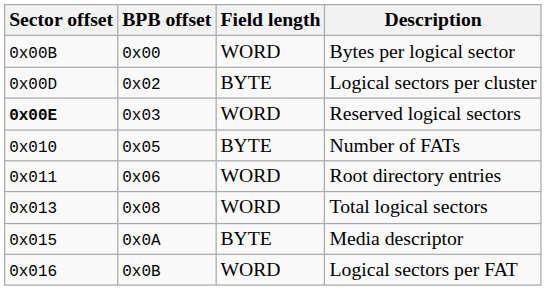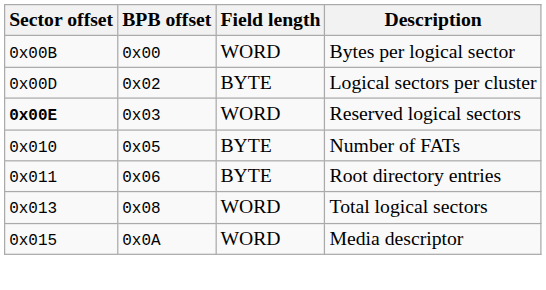Root directory entries | Field length: WORD -> BYTE
Media descriptor | Field length: BYTE -> WORD
- row: 0x016 | 0x0B | WORD | Logical sectors per FAT
